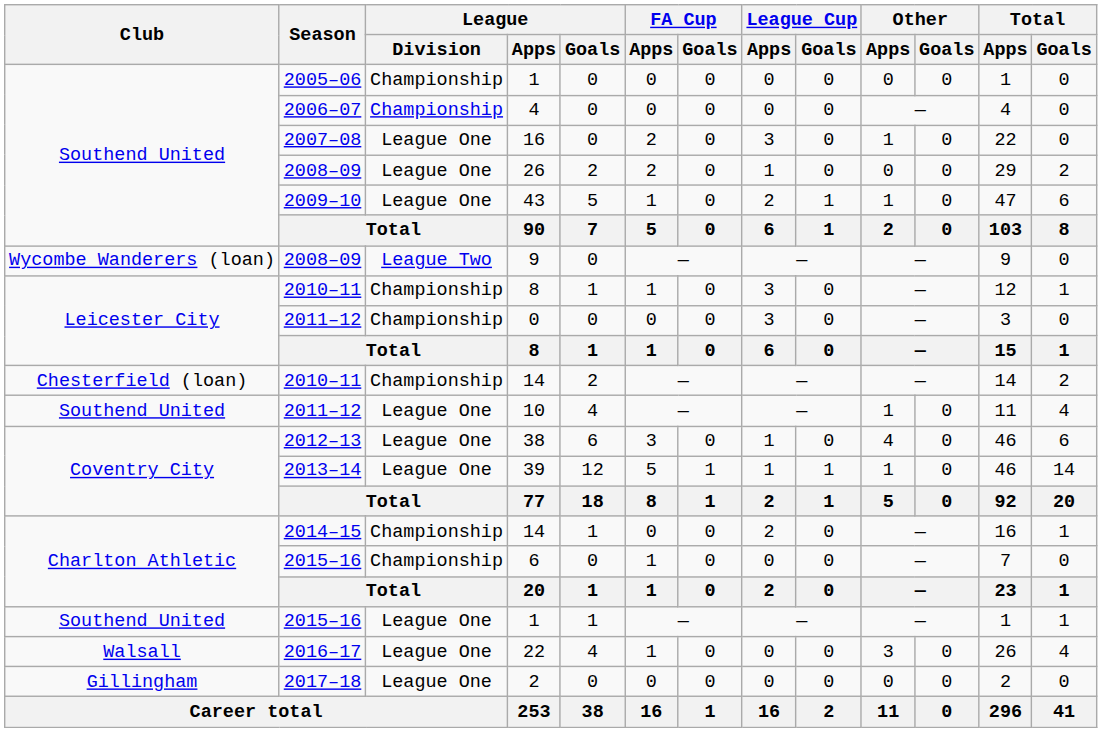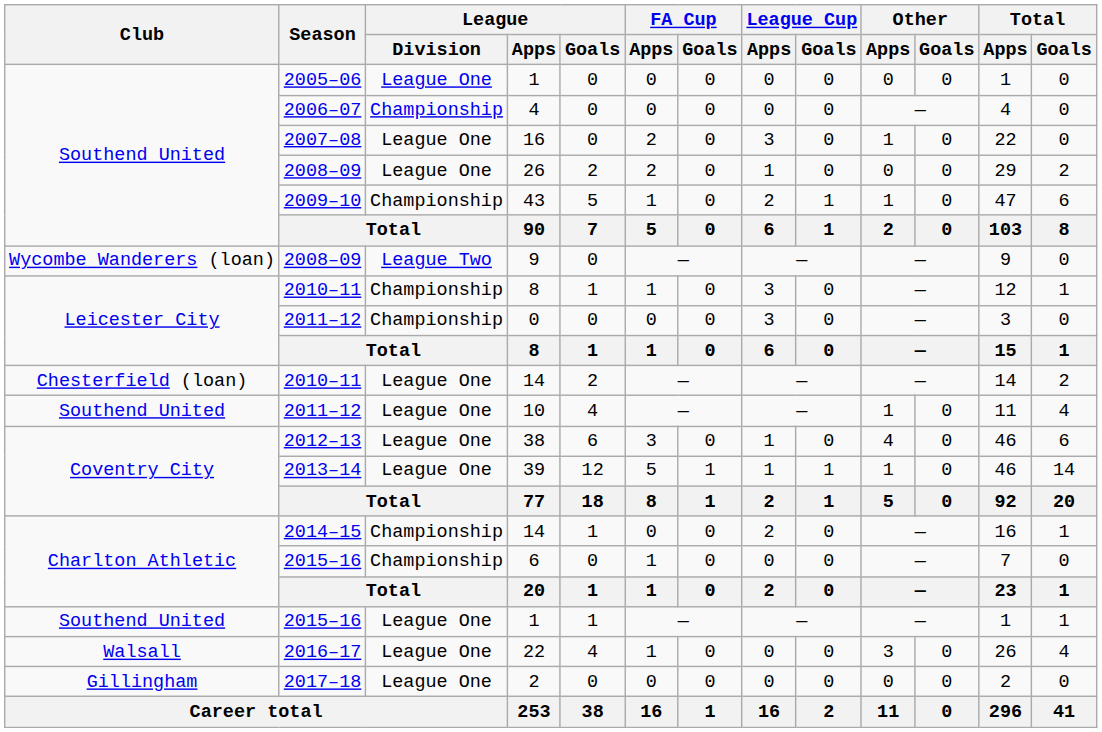2005–06 / 1 | League / Division: Championship -> League One
43 | League / Division: League One -> Championship
2010–11 / 14 | League / Division: Championship -> League One
